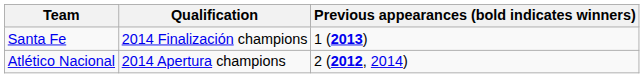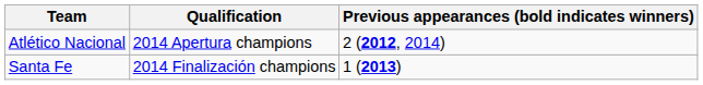rows swapped: Atlético Nacional <-> Santa Fe
